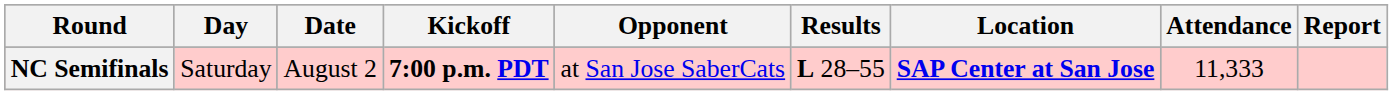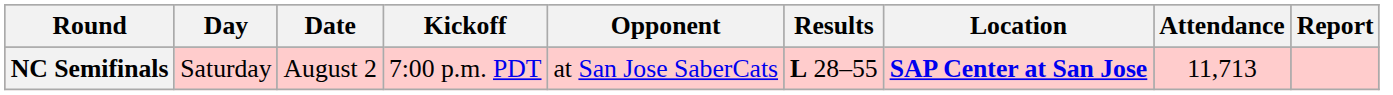NC Semifinals | Kickoff: bold -> normal
NC Semifinals | Attendance: 11,333 -> 11,713
